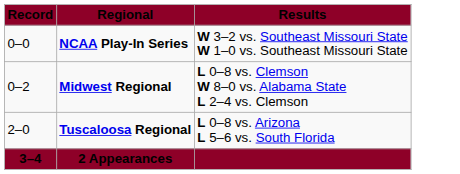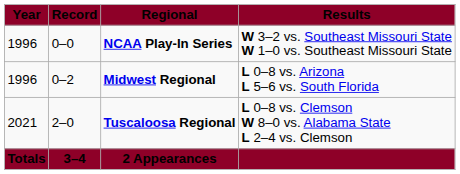+ column: Year | 1996 | 1996 | 2021 | Totals
Midwest Regional | Results: L 0–8 vs. Clemson W 8–0 vs. Alabama State L 2–4 vs. Clemson -> L 0–8 vs. Arizona L 5–6 vs. South Florida
Tuscaloosa Regional | Results: L 0–8 vs. Arizona L 5–6 vs. South Florida -> L 0–8 vs. Clemson W 8–0 vs. Alabama State L 2–4 vs. Clemson
